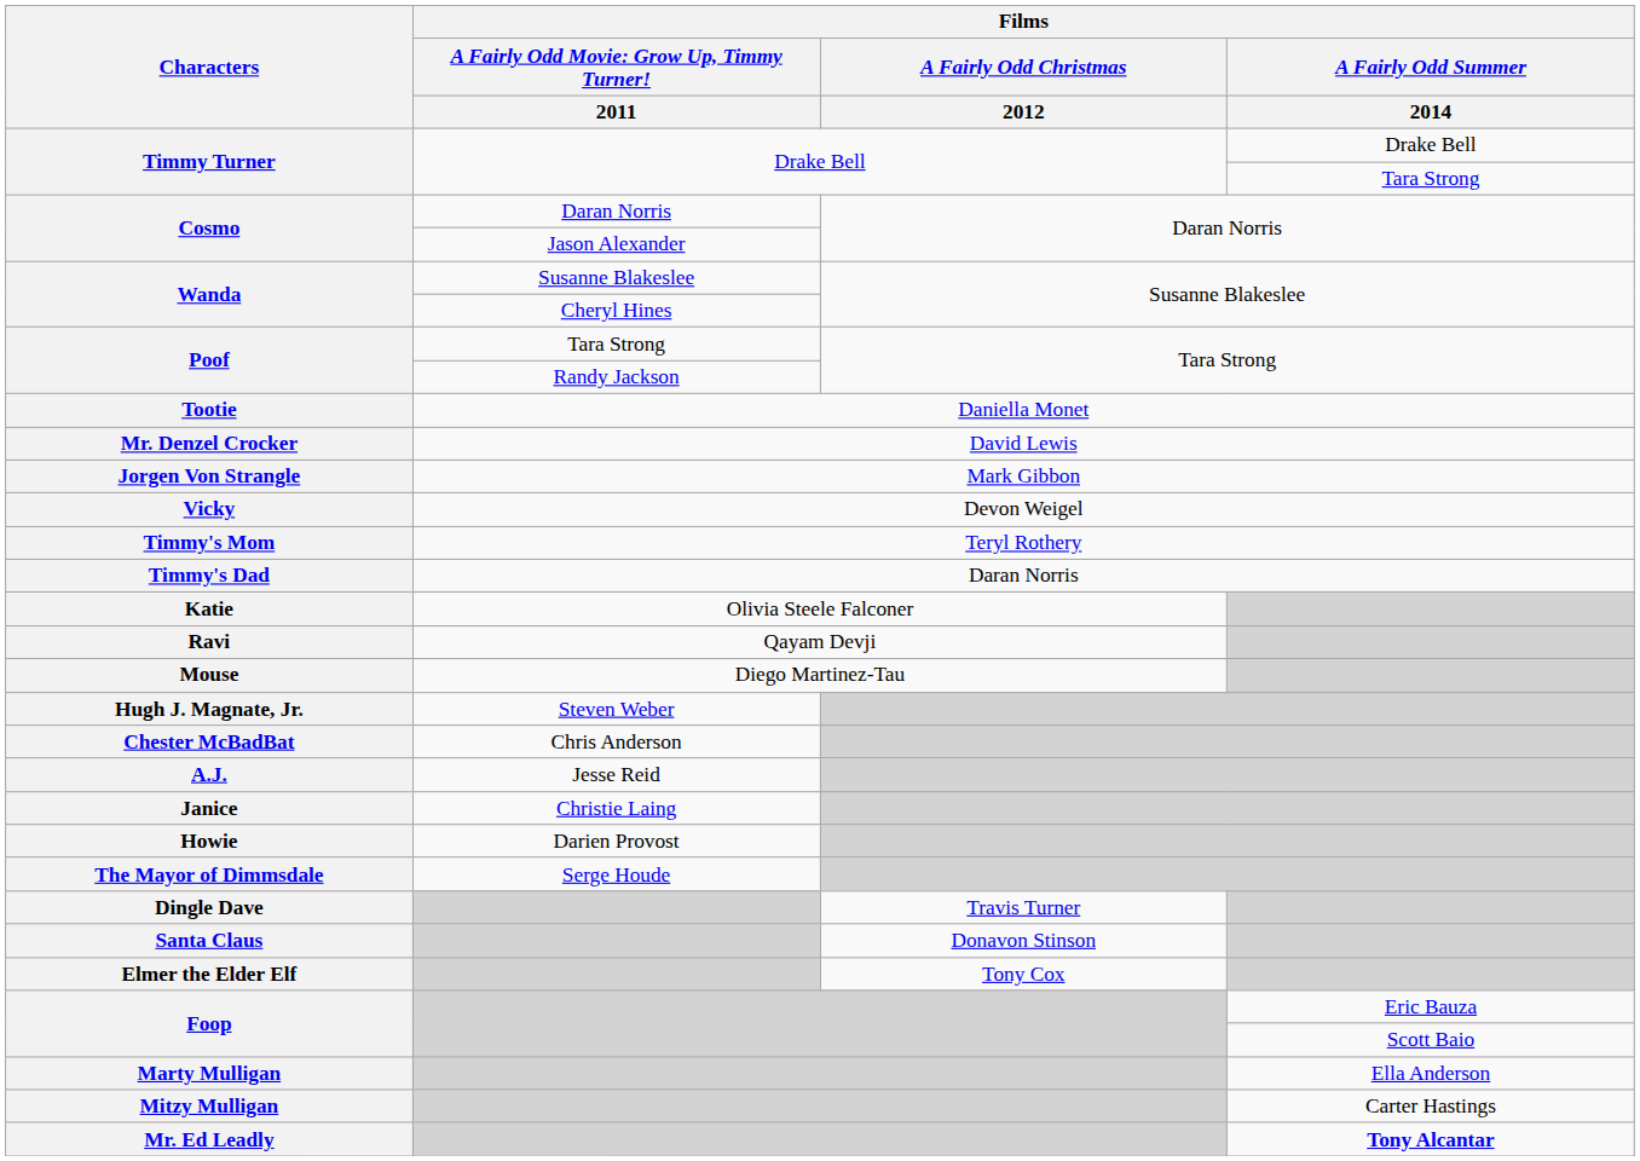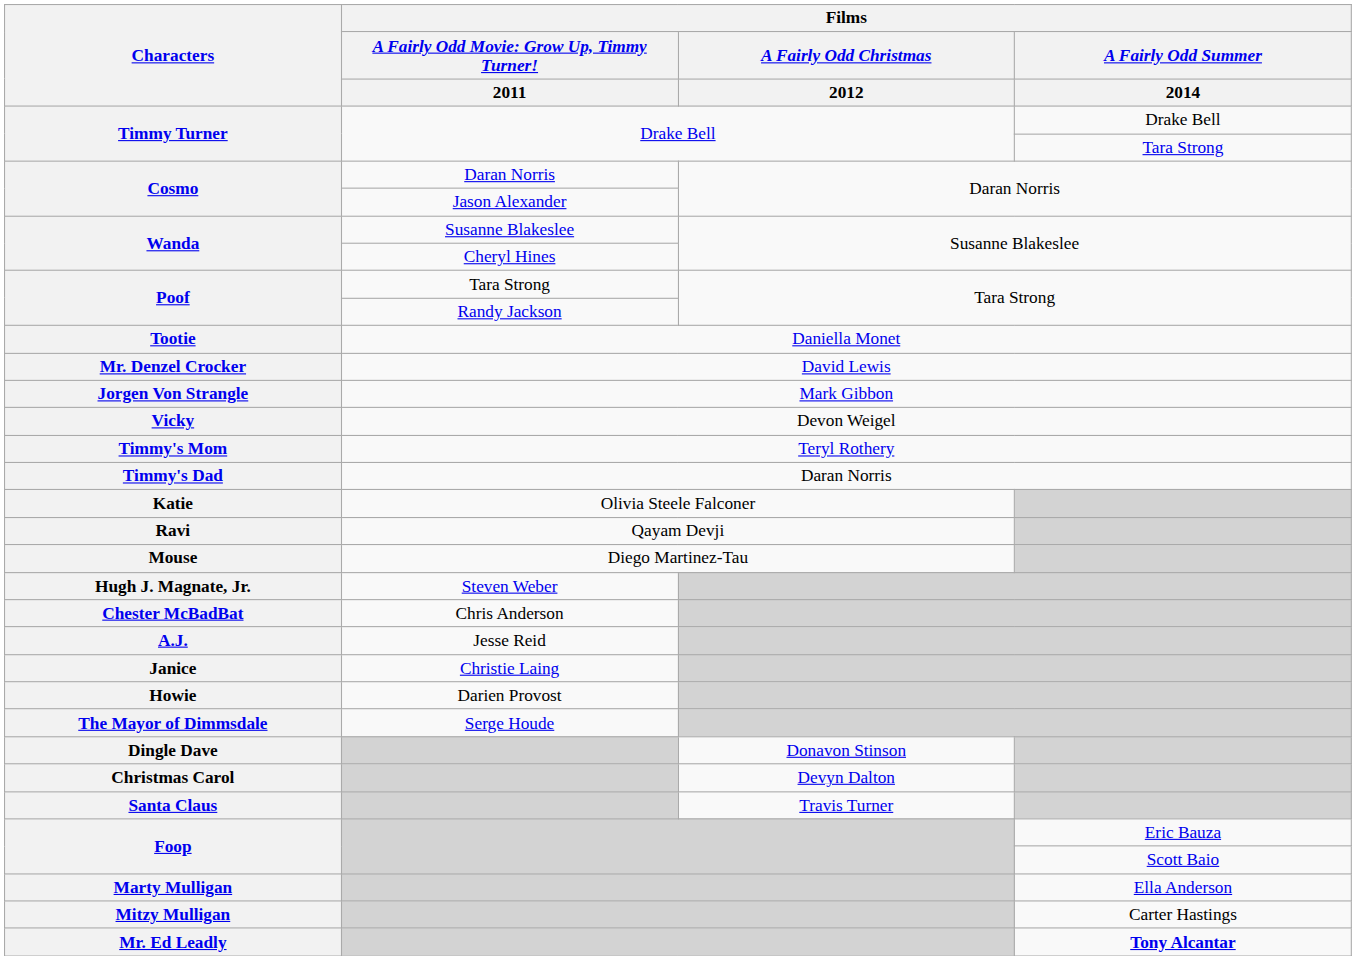Dingle Dave | Films / A Fairly Odd Christmas / 2012: Travis Turner -> Donavon Stinson
+ row: Christmas Carol | Devyn Dalton
Santa Claus | Films / A Fairly Odd Christmas / 2012: Donavon Stinson -> Travis Turner
- row: Elmer the Elder Elf | Tony Cox
